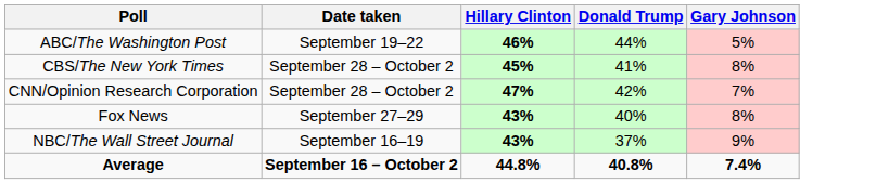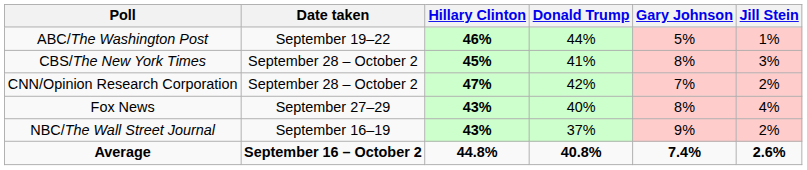+ column: Jill Stein | 1% | 3% | 2% | 4% | 2% | 2.6%
